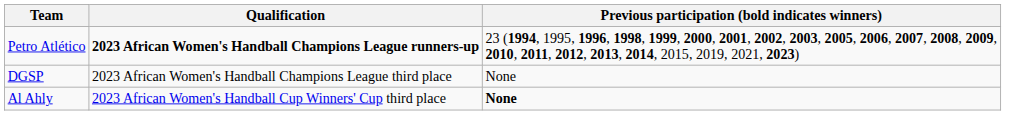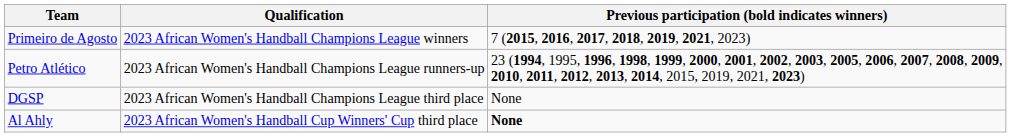+ row: Primeiro de Agosto | 2023 African Women's Handball Champions League winners | 7 (2015, 2016, 2017, 2018, 2019, 2021, 2023)
Petro Atlético | Qualification: bold -> normal
